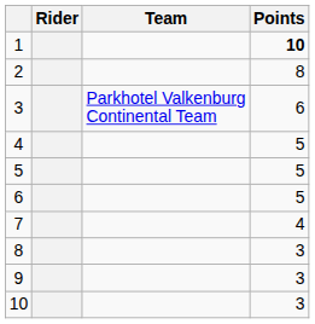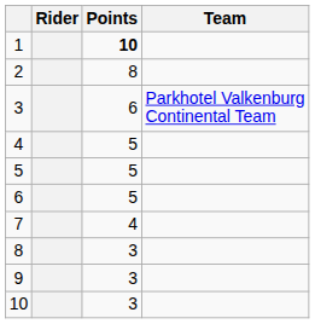columns swapped: Team <-> Points
